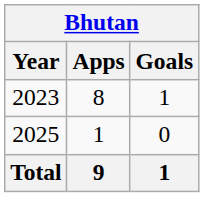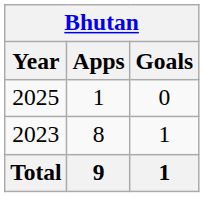rows swapped: 2023 <-> 2025
